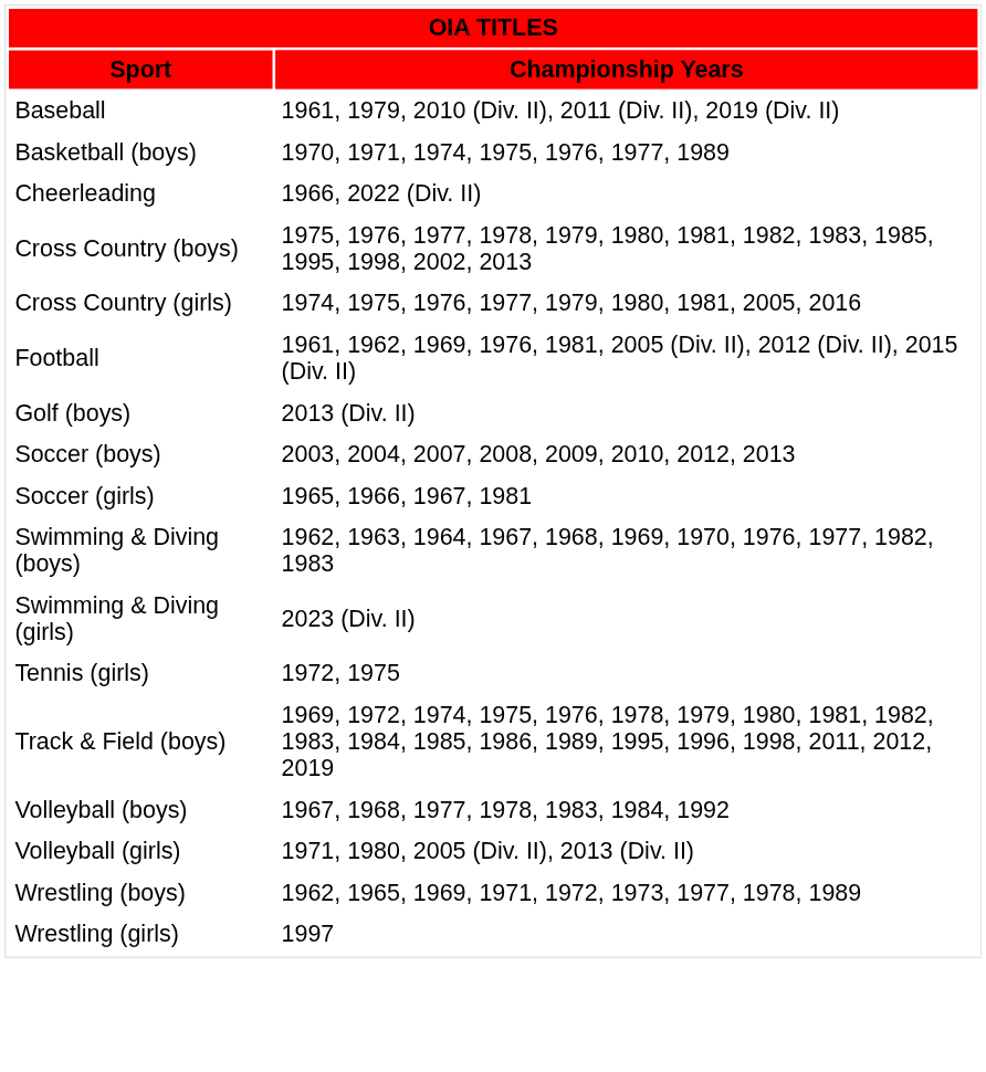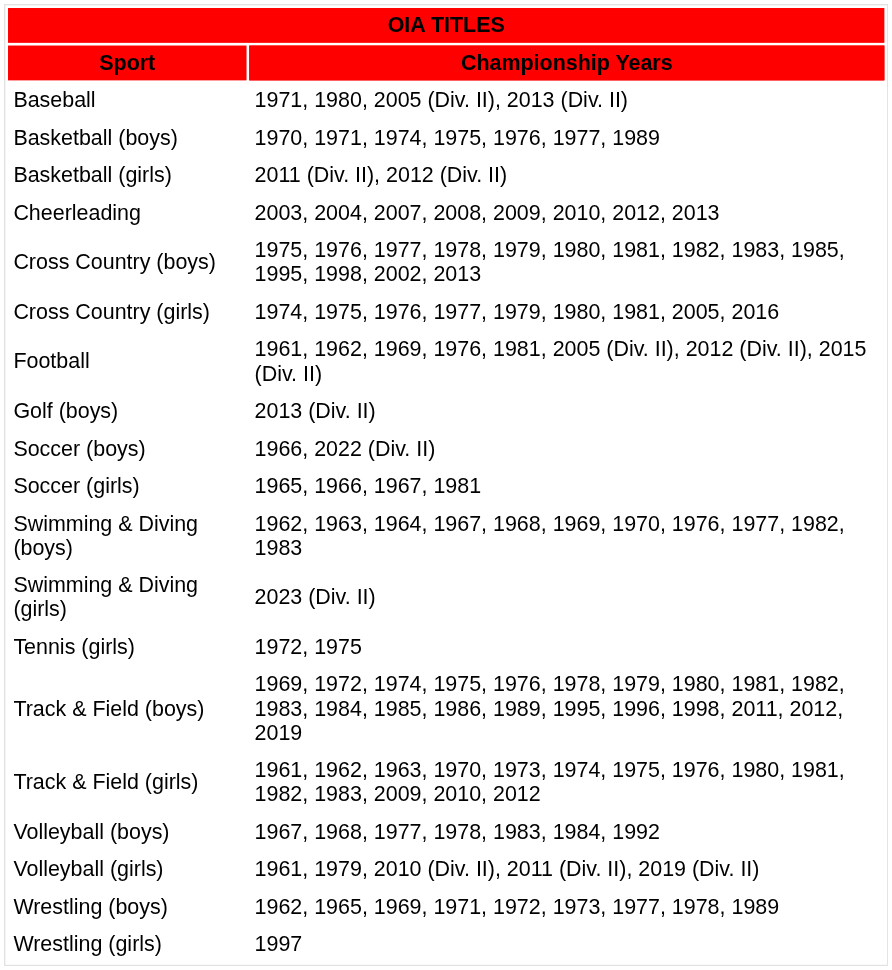Baseball | column 2: 1961, 1979, 2010 (Div. II), 2011 (Div. II), 2019 (Div. II) -> 1971, 1980, 2005 (Div. II), 2013 (Div. II)
+ row: Basketball (girls) | 2011 (Div. II), 2012 (Div. II)
Cheerleading | column 2: 1966, 2022 (Div. II) -> 2003, 2004, 2007, 2008, 2009, 2010, 2012, 2013
Soccer (boys) | column 2: 2003, 2004, 2007, 2008, 2009, 2010, 2012, 2013 -> 1966, 2022 (Div. II)
+ row: Track & Field (girls) | 1961, 1962, 1963, 1970, 1973, 1974, 1975, 1976, 1980, 1981, 1982, 1983, 2009, 2010, 2012
Volleyball (girls) | column 2: 1971, 1980, 2005 (Div. II), 2013 (Div. II) -> 1961, 1979, 2010 (Div. II), 2011 (Div. II), 2019 (Div. II)
